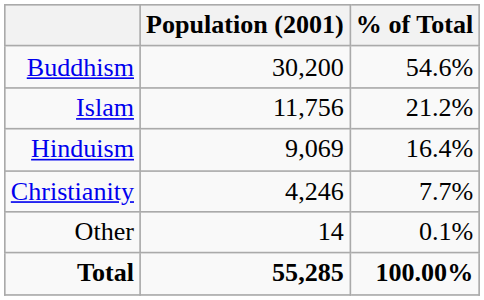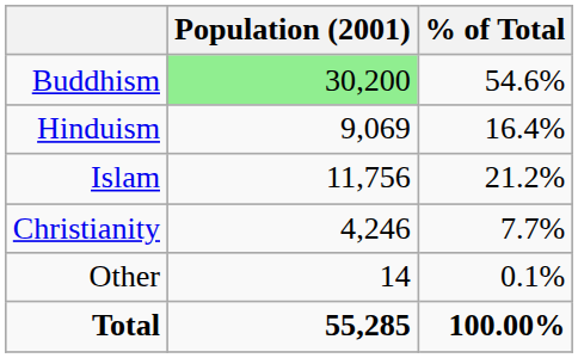Buddhism | Population (2001): no background -> lightgreen background
rows swapped: Islam <-> Hinduism
